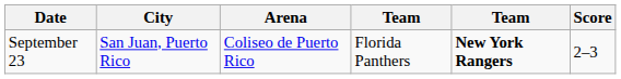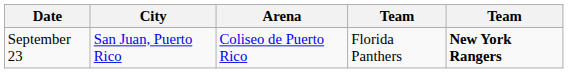- column: Score | 2–3
